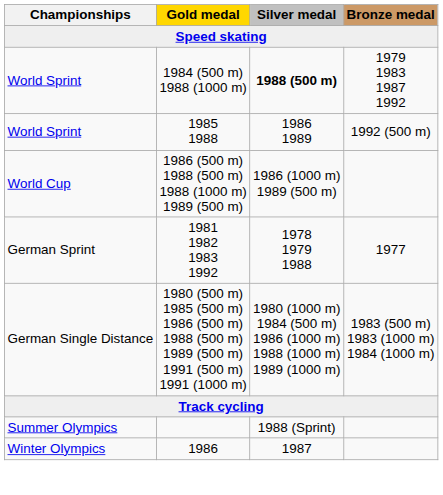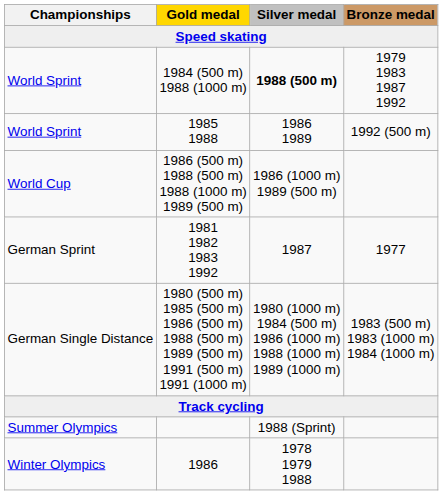1981 1982 1983 1992 | Silver medal: 1978 1979 1988 -> 1987
1986 | Silver medal: 1987 -> 1978 1979 1988
